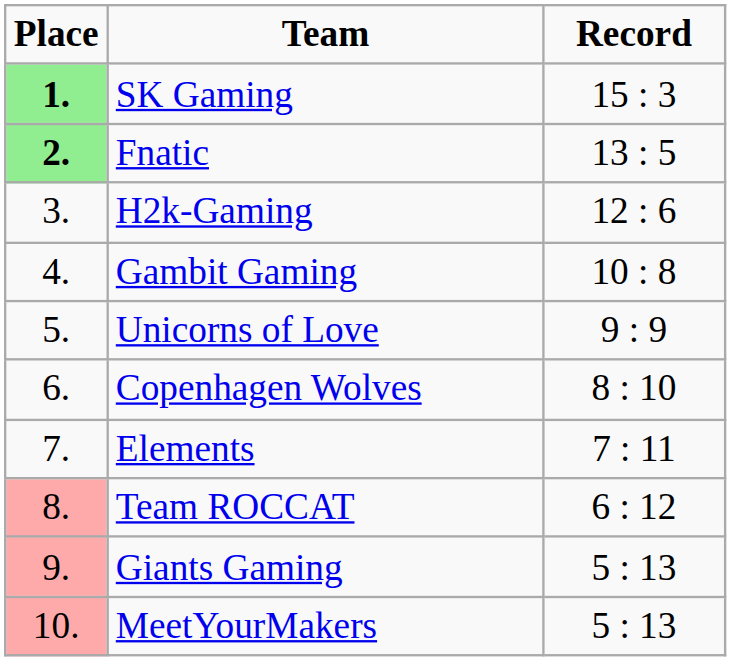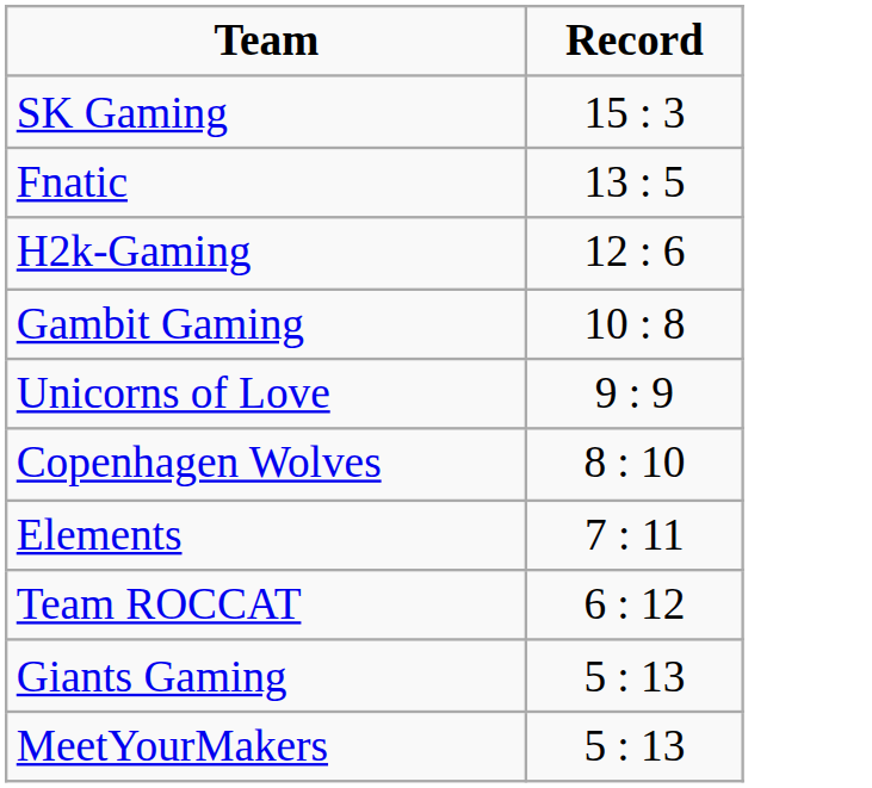- column: Place | 1. | 2. | 3. | 4. | 5. | 6. | 7. | 8. | 9. | 10.
